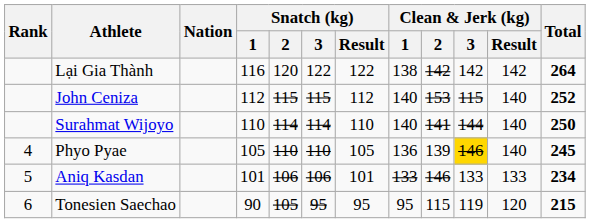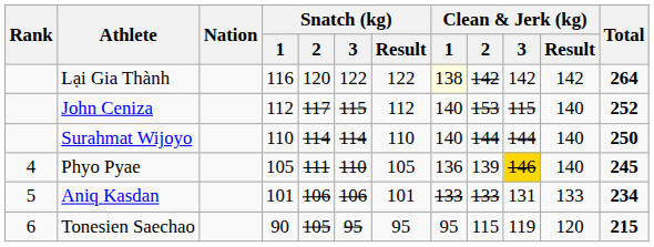Lại Gia Thành | Clean & Jerk (kg) / 1: no background -> lightyellow background
John Ceniza | Snatch (kg) / 2: 115 -> 117
Surahmat Wijoyo | Clean & Jerk (kg) / 2: 141 -> 144
Phyo Pyae | Snatch (kg) / 2: 110 -> 111
Aniq Kasdan | Clean & Jerk (kg) / 2: 146 -> 133
Aniq Kasdan | Clean & Jerk (kg) / 3: 133 -> 131
